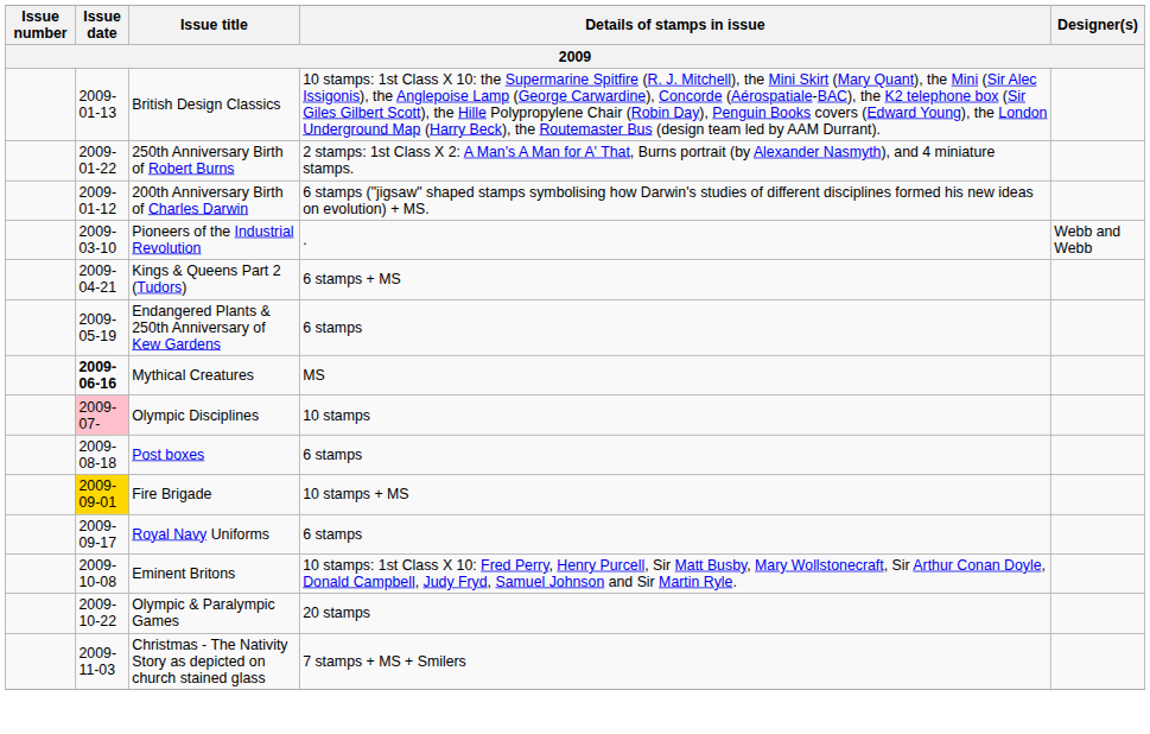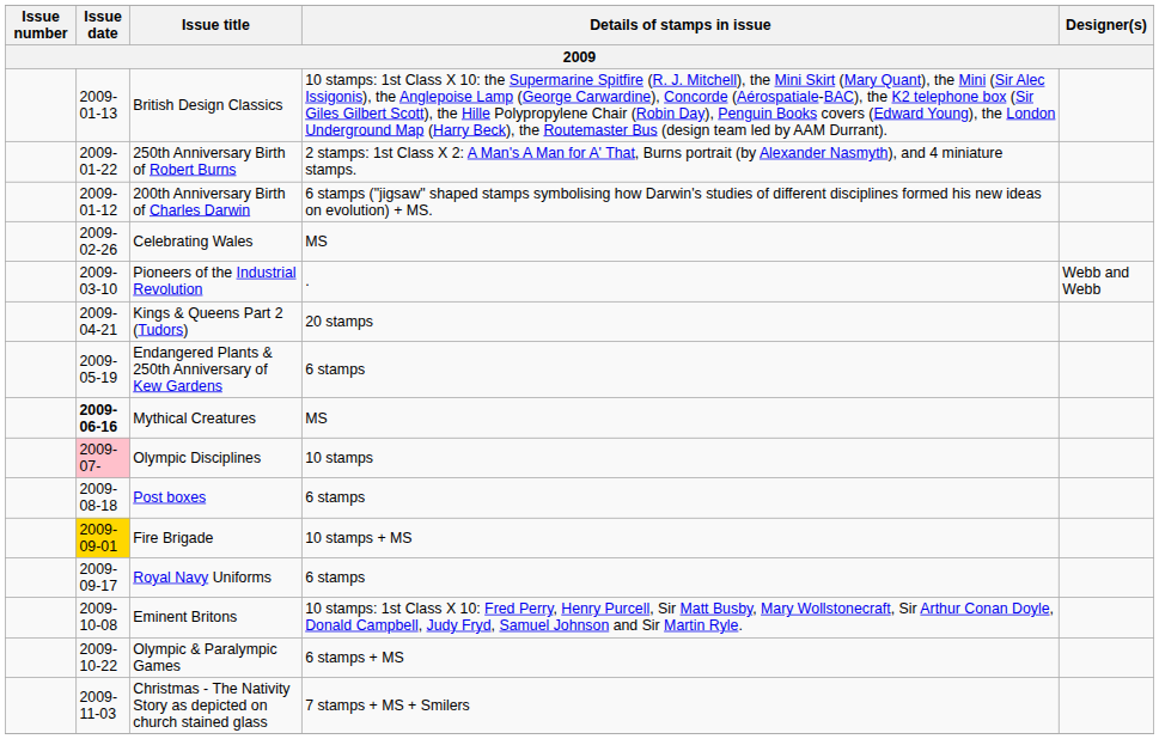+ row: 2009-02-26 | Celebrating Wales | MS
Kings & Queens Part 2 (Tudors) | Details of stamps in issue: 6 stamps + MS -> 20 stamps
Olympic & Paralympic Games | Details of stamps in issue: 20 stamps -> 6 stamps + MS
